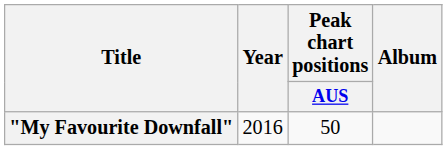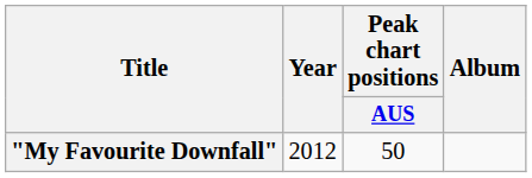"My Favourite Downfall" | Year: 2016 -> 2012
